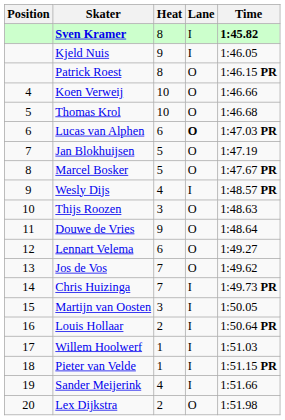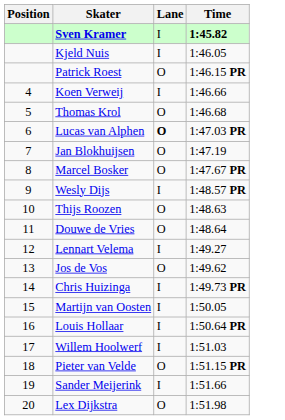- column: Heat | 8 | 9 | 8 | 10 | 10 | 6 | 5 | 5 | 4 | 3 | 9 | 6 | 7 | 7 | 3 | 2 | 1 | 1 | 4 | 2
Koen Verweij | Lane: O -> I
Lennart Velema | Lane: O -> I
Pieter van Velde | Lane: I -> O
